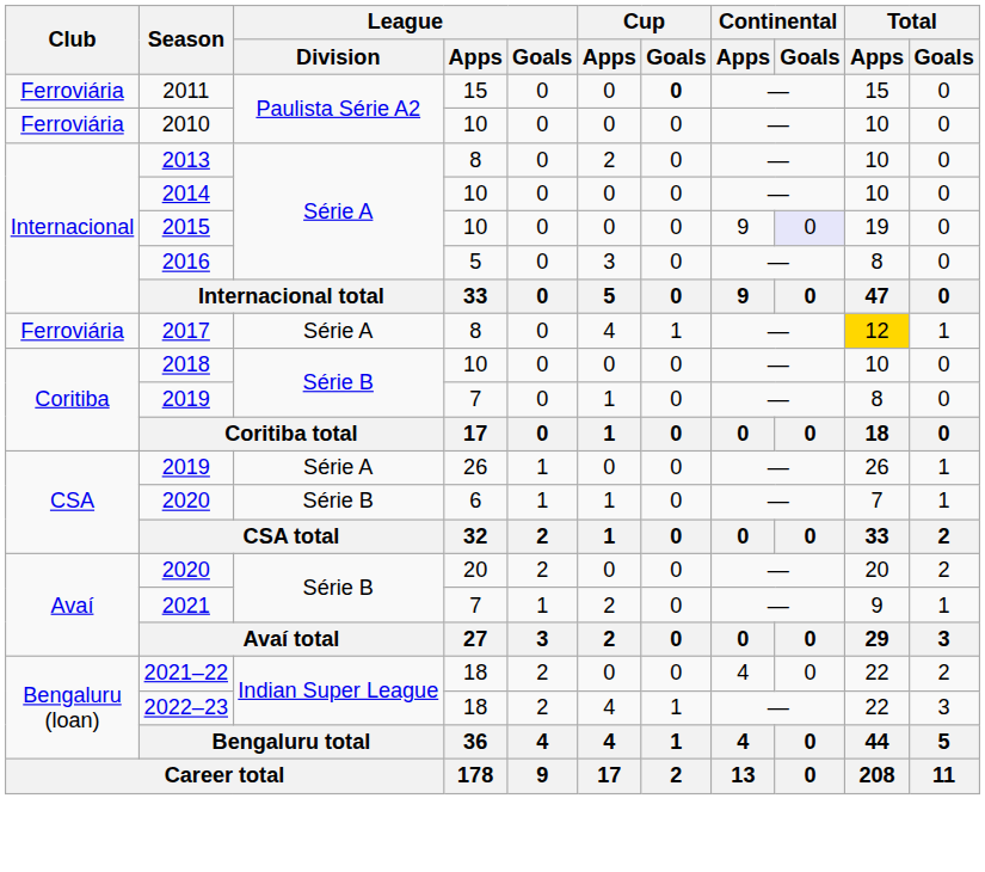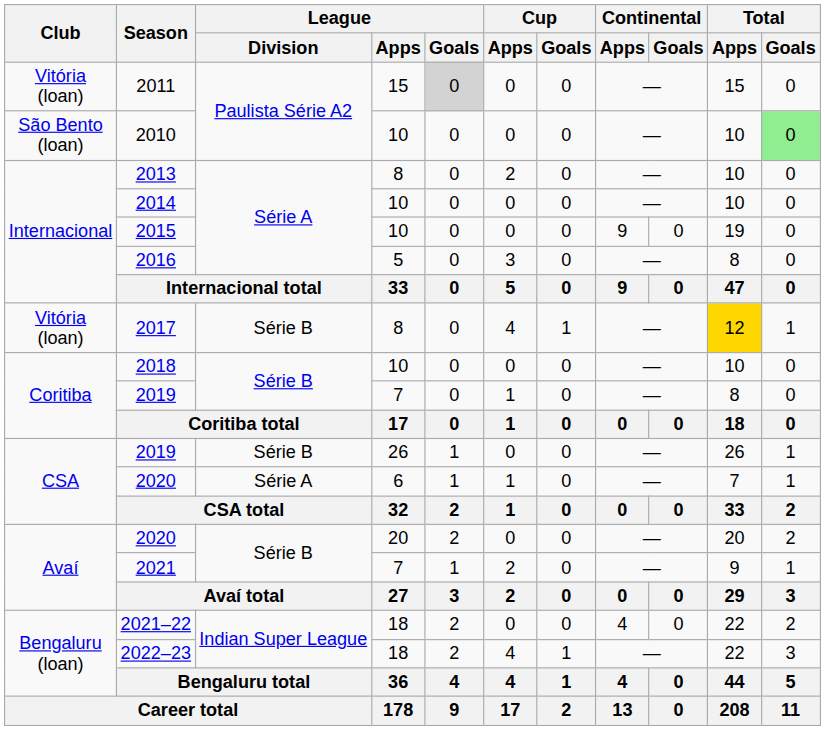2011 | Club: Ferroviária -> Vitória (loan)
2011 | League / Goals: no background -> lightgrey background
2011 | Cup / Goals: bold -> normal
2010 | Club: Ferroviária -> São Bento (loan)
2010 | Total / Goals: no background -> lightgreen background
2015 | Continental / Goals: lavender background -> no background
2017 | Club: Ferroviária -> Vitória (loan)
2017 | League / Division: Série A -> Série B
2019 / 26 | League / Division: Série A -> Série B
2020 / 6 | League / Division: Série B -> Série A
